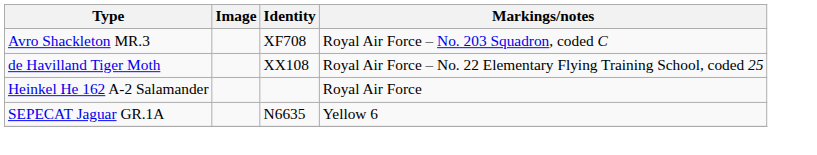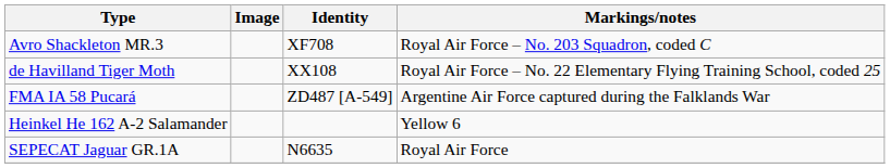+ row: FMA IA 58 Pucará | ZD487 [A-549] | Argentine Air Force captured during the Falklands War
Heinkel He 162 A-2 Salamander | Markings/notes: Royal Air Force -> Yellow 6
SEPECAT Jaguar GR.1A | Markings/notes: Yellow 6 -> Royal Air Force
